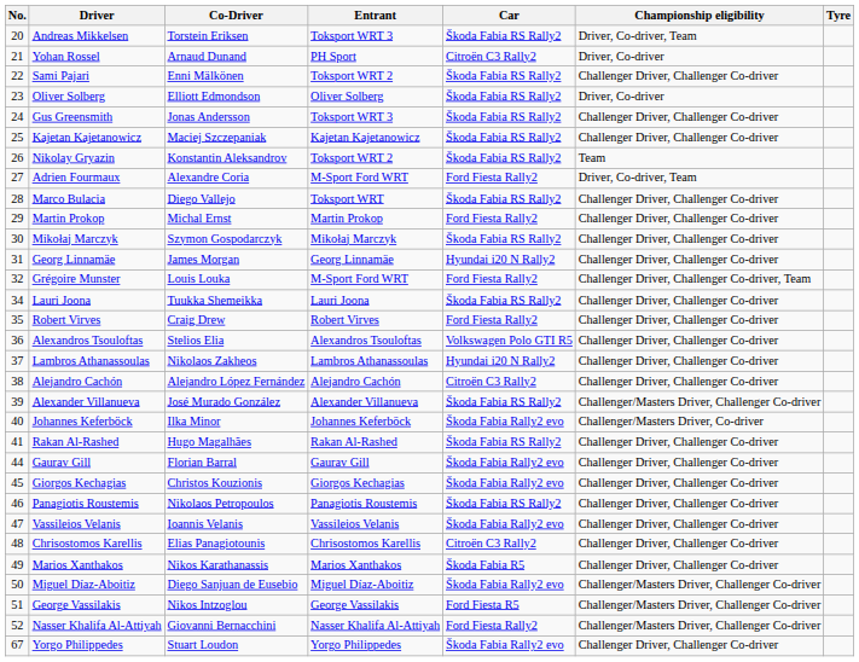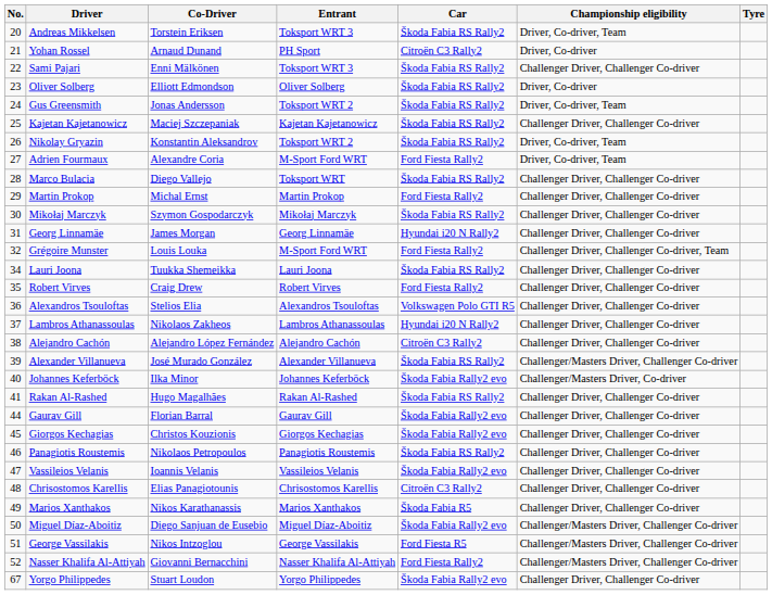Sami Pajari | Entrant: Toksport WRT 2 -> Toksport WRT 3
Gus Greensmith | Entrant: Toksport WRT 3 -> Toksport WRT 2
Gus Greensmith | Championship eligibility: Challenger Driver, Challenger Co-driver -> Driver, Co-driver, Team
Nikolay Gryazin | Championship eligibility: Team -> Driver, Co-driver, Team
